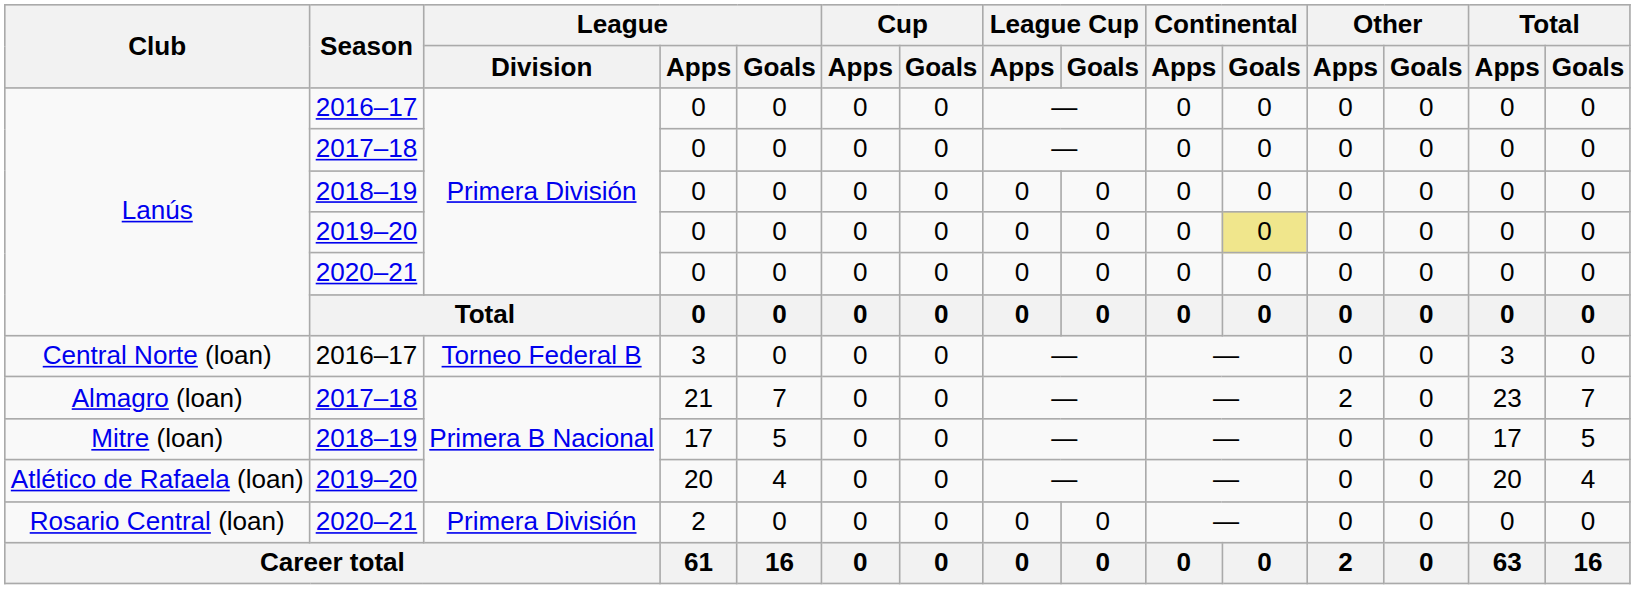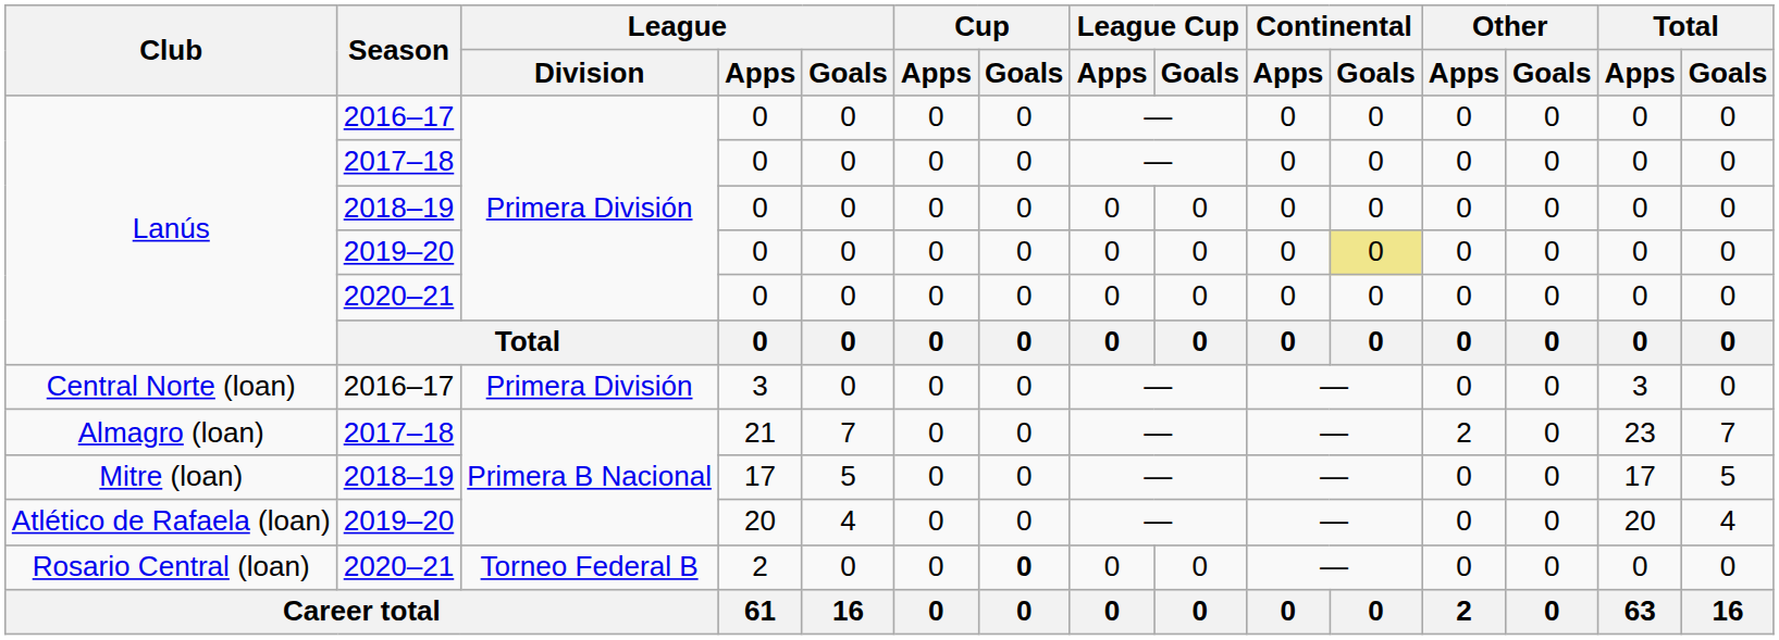Central Norte (loan) | League / Division: Torneo Federal B -> Primera División
Rosario Central (loan) | League / Division: Primera División -> Torneo Federal B
Rosario Central (loan) | Cup / Goals: normal -> bold
